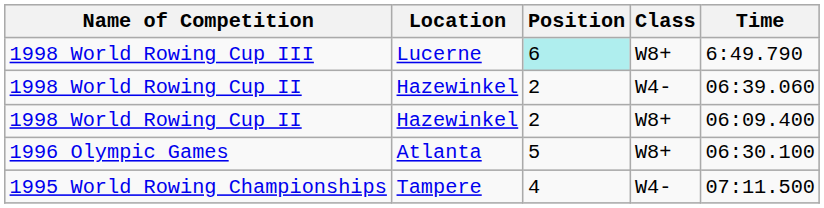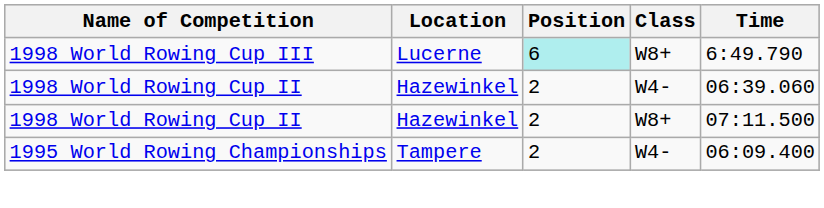1998 World Rowing Cup II / W8+ | Time: 06:09.400 -> 07:11.500
- row: 1996 Olympic Games | Atlanta | 5 | W8+ | 06:30.100
1995 World Rowing Championships | Position: 4 -> 2
1995 World Rowing Championships | Time: 07:11.500 -> 06:09.400
